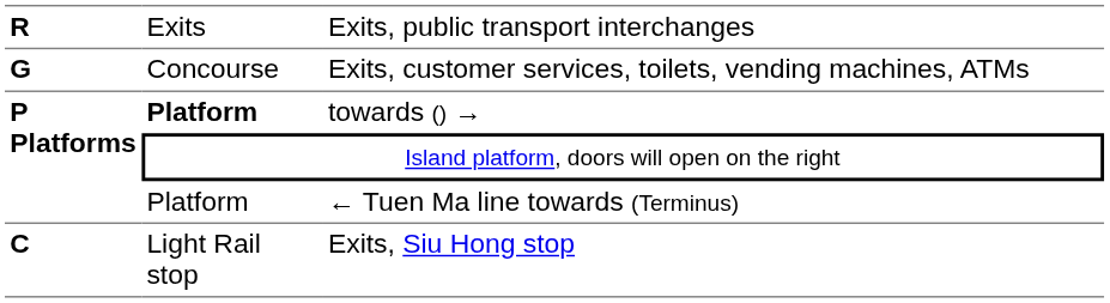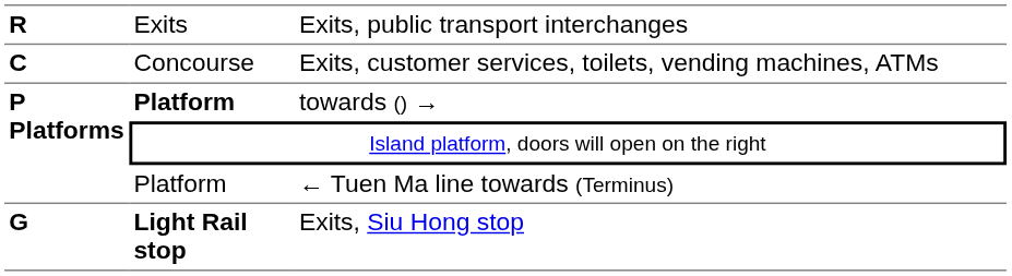Exits, customer services, toilets, vending machines, ATMs | column 1: G -> C
Exits, Siu Hong stop | column 1: C -> G
Exits, Siu Hong stop | column 2: normal -> bold
